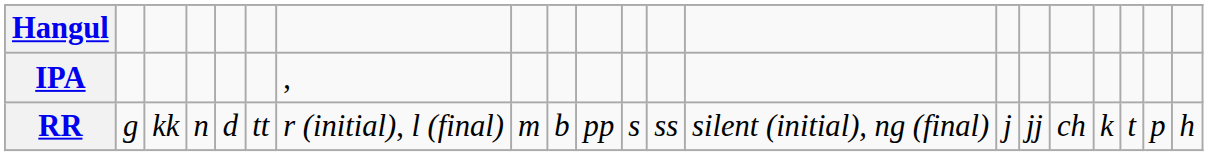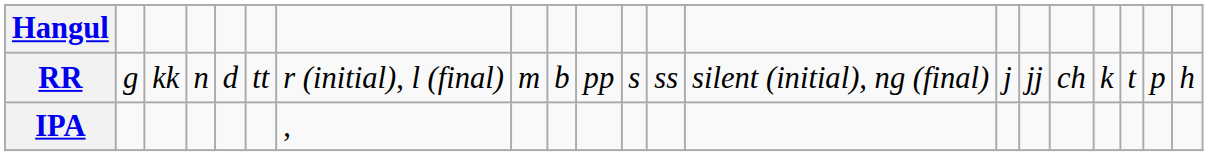rows swapped: RR <-> IPA
